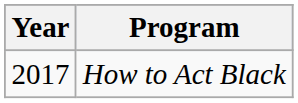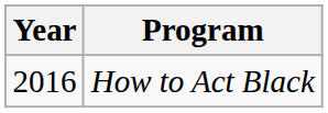How to Act Black | Year: 2017 -> 2016
